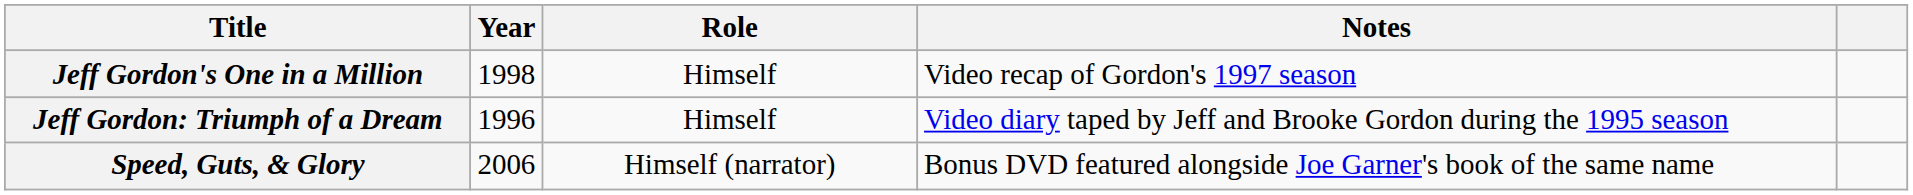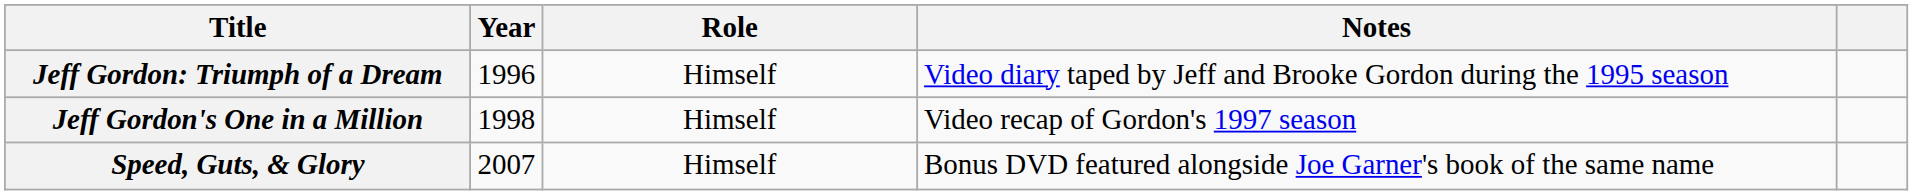rows swapped: Jeff Gordon: Triumph of a Dream <-> Jeff Gordon's One in a Million
Speed, Guts, & Glory | Year: 2006 -> 2007
Speed, Guts, & Glory | Role: Himself (narrator) -> Himself
